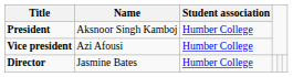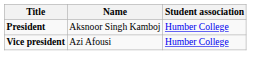- row: Director | Jasmine Bates | Humber College
